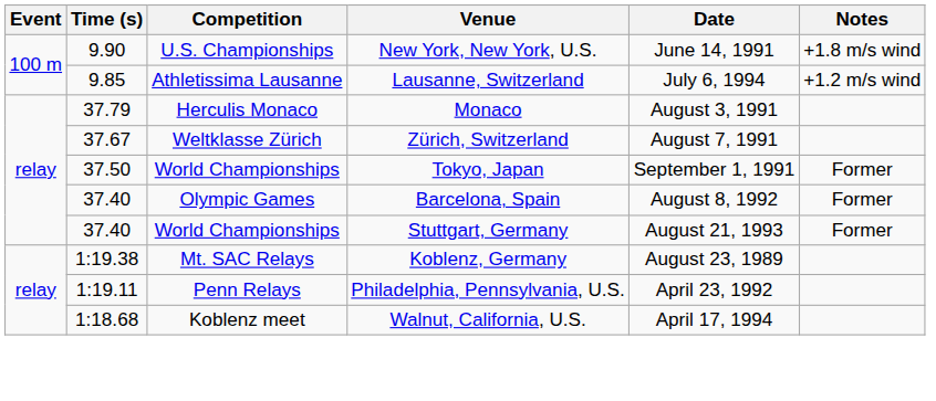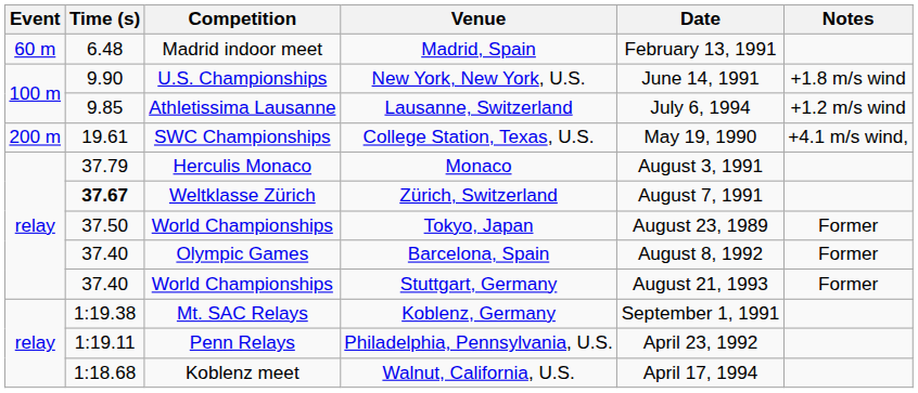+ row: 60 m | 6.48 | Madrid indoor meet | Madrid, Spain | February 13, 1991
+ row: 200 m | 19.61 | SWC Championships | College Station, Texas, U.S. | May 19, 1990 | +4.1 m/s wind,
Zürich, Switzerland | Time (s): normal -> bold
Tokyo, Japan | Date: September 1, 1991 -> August 23, 1989
Koblenz, Germany | Date: August 23, 1989 -> September 1, 1991
